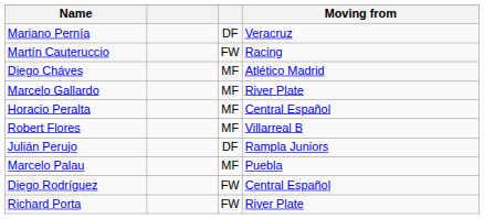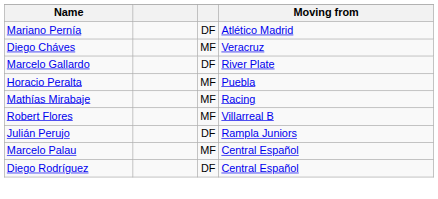Mariano Pernía | Moving from: Veracruz -> Atlético Madrid
- row: Martín Cauteruccio | FW | Racing
Diego Cháves | Moving from: Atlético Madrid -> Veracruz
Marcelo Gallardo | column 3: MF -> DF
Horacio Peralta | Moving from: Central Español -> Puebla
+ row: Mathías Mirabaje | MF | Racing
Marcelo Palau | Moving from: Puebla -> Central Español
Diego Rodríguez | column 3: FW -> DF
- row: Richard Porta | FW | River Plate
